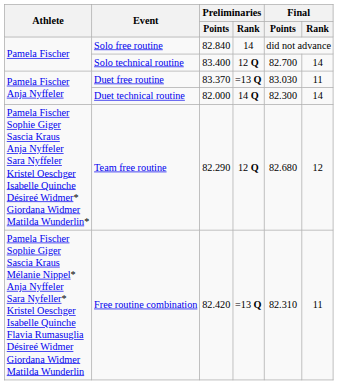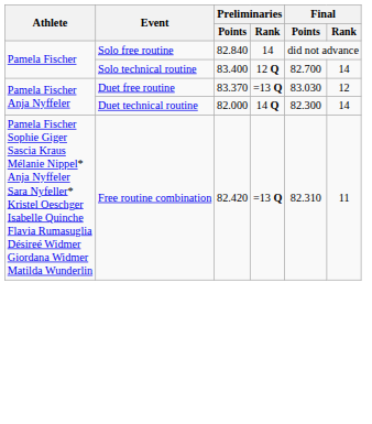Duet free routine | Final / Rank: 11 -> 12
- row: Pamela Fischer Sophie Giger Sascia Kraus Anja Nyffeler Sara Nyffeler Kristel Oeschger Isabelle Quinche Désireé Widmer* Giordana Widmer Matilda Wunderlin* | Team free routine | 82.290 | 12 Q | 82.680 | 12
